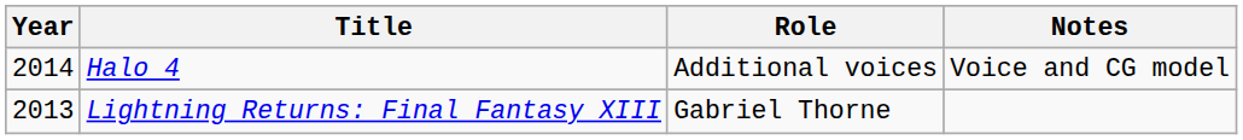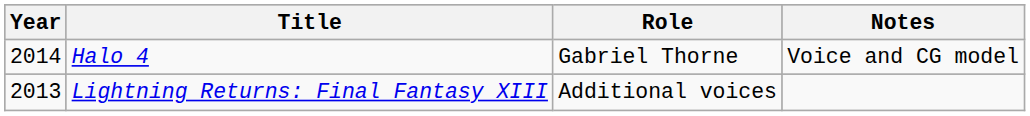Halo 4 | Role: Additional voices -> Gabriel Thorne
Lightning Returns: Final Fantasy XIII | Role: Gabriel Thorne -> Additional voices
